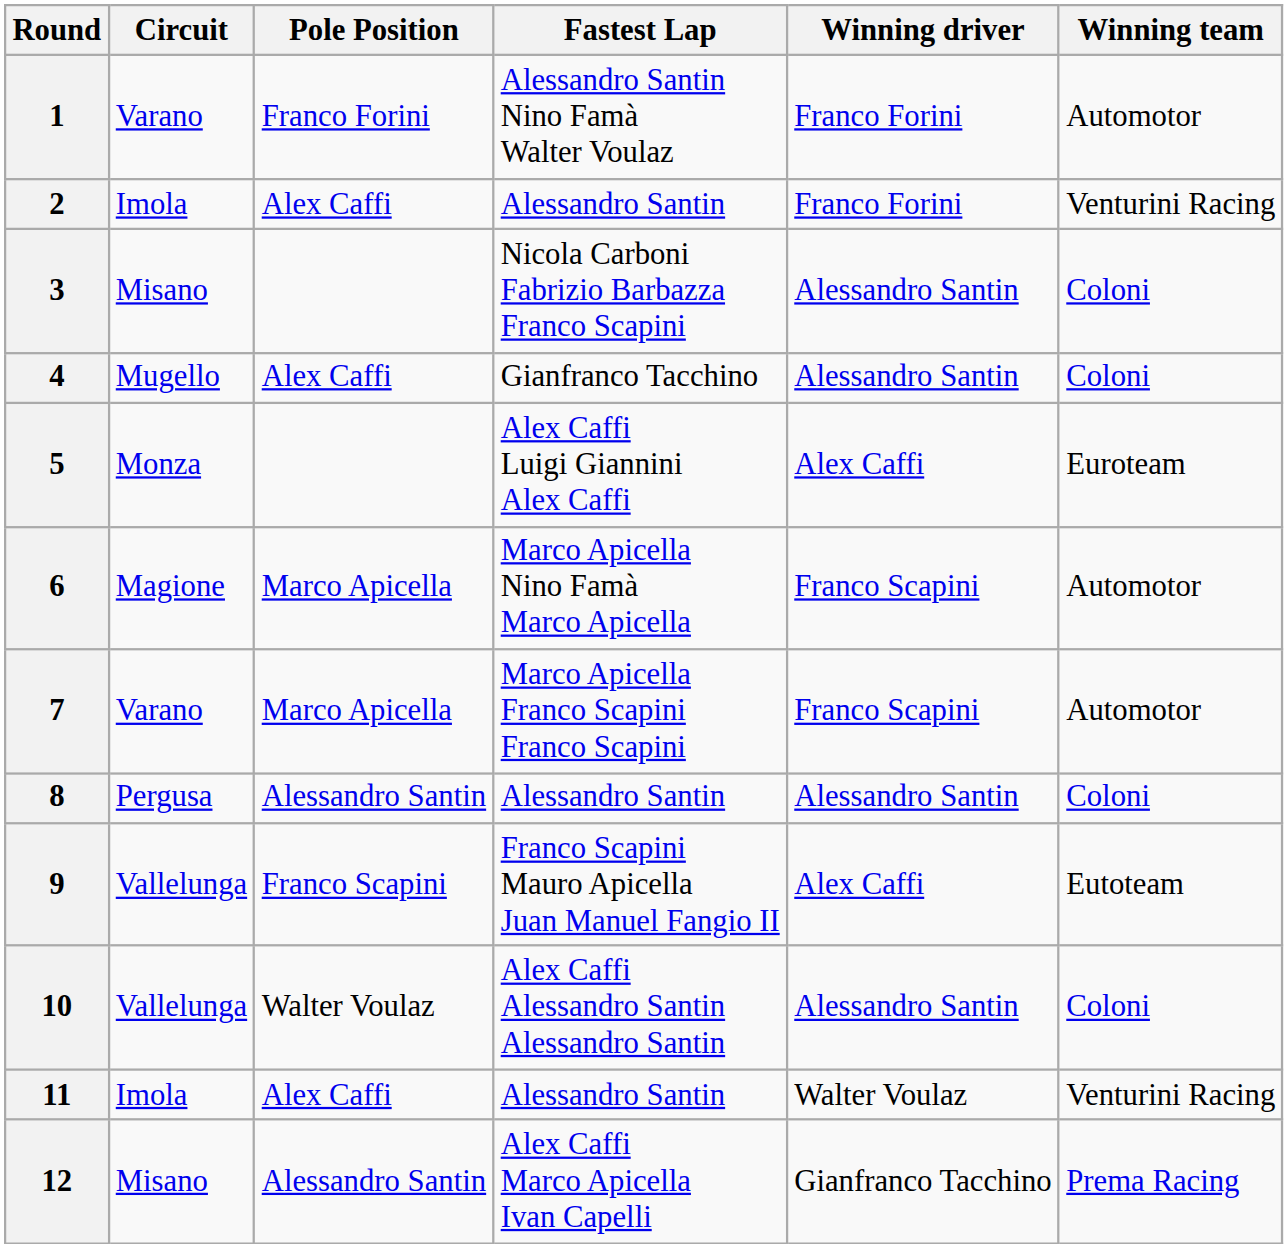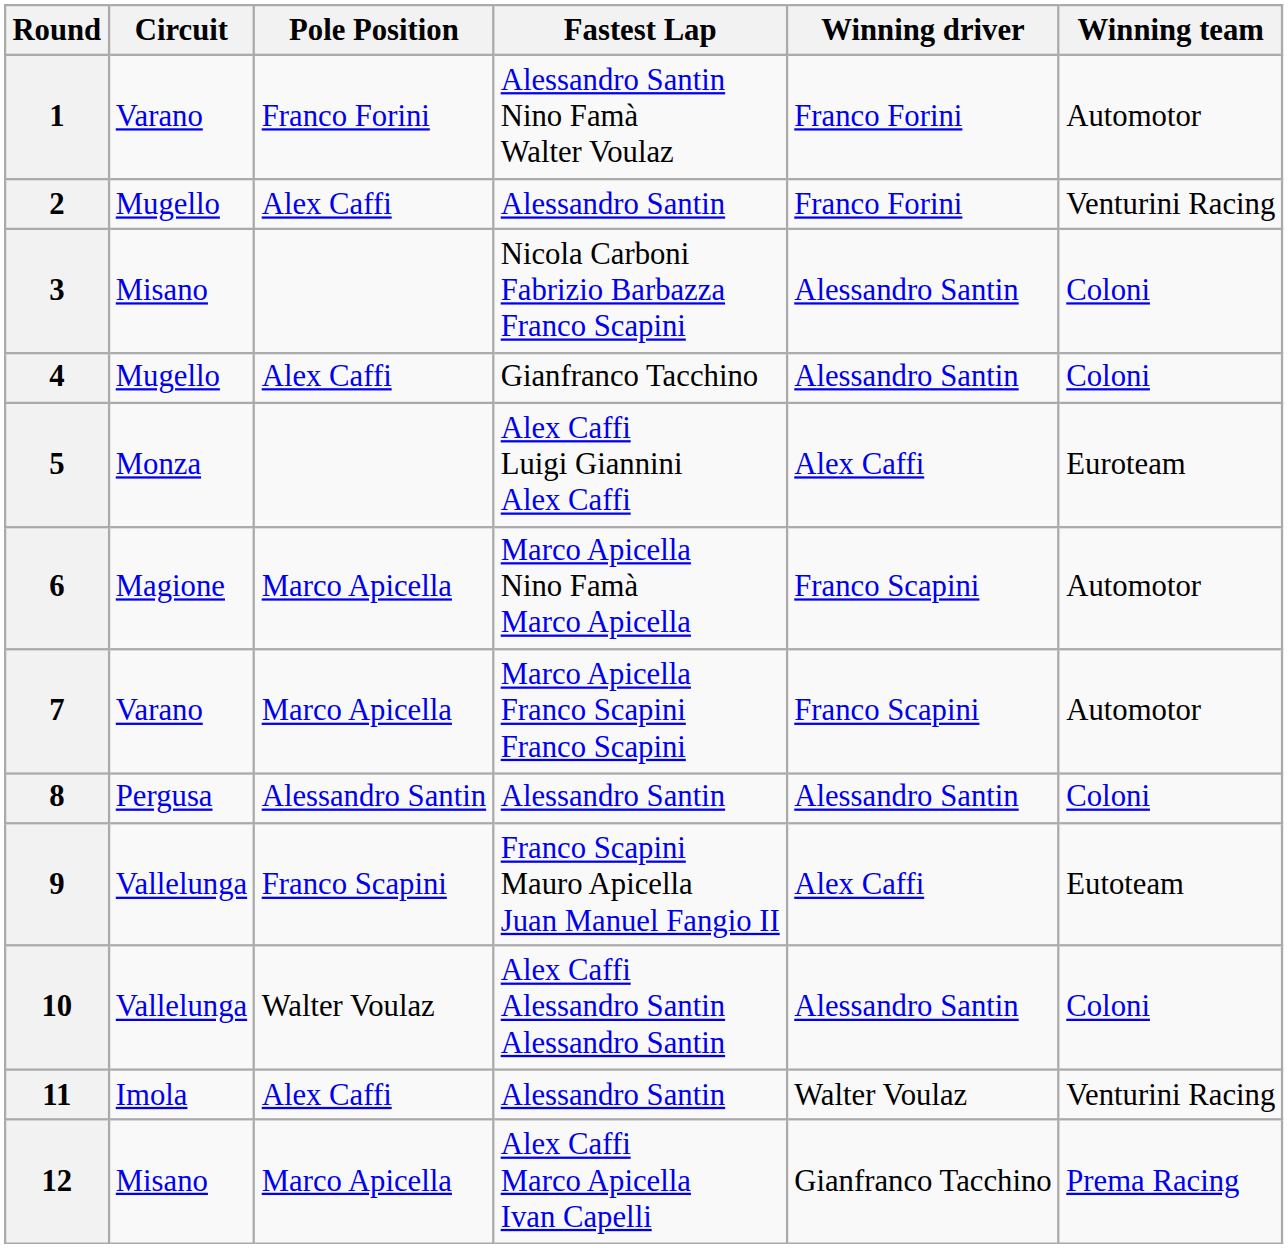2 | Circuit: Imola -> Mugello
12 | Pole Position: Alessandro Santin -> Marco Apicella
